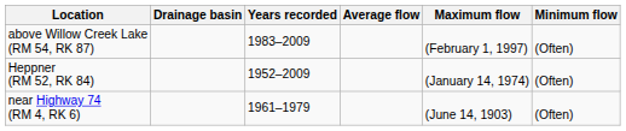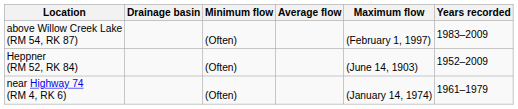columns swapped: Years recorded <-> Minimum flow
Heppner (RM 52, RK 84) | Maximum flow: (January 14, 1974) -> (June 14, 1903)
near Highway 74 (RM 4, RK 6) | Maximum flow: (June 14, 1903) -> (January 14, 1974)
